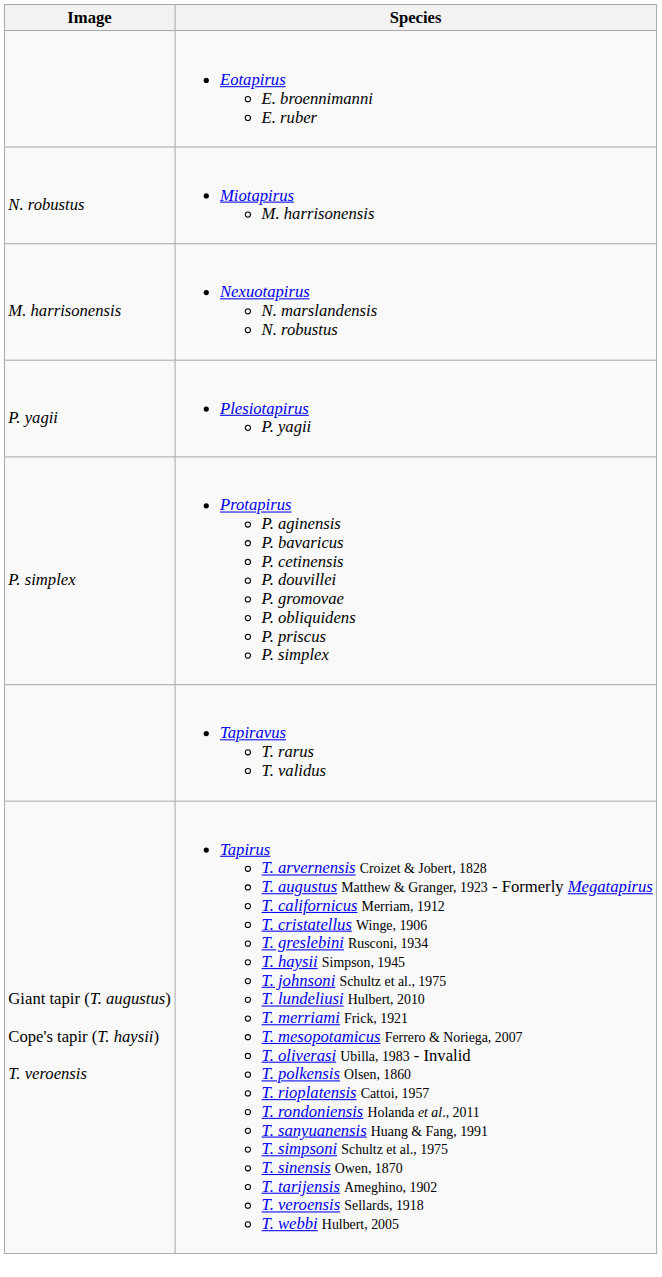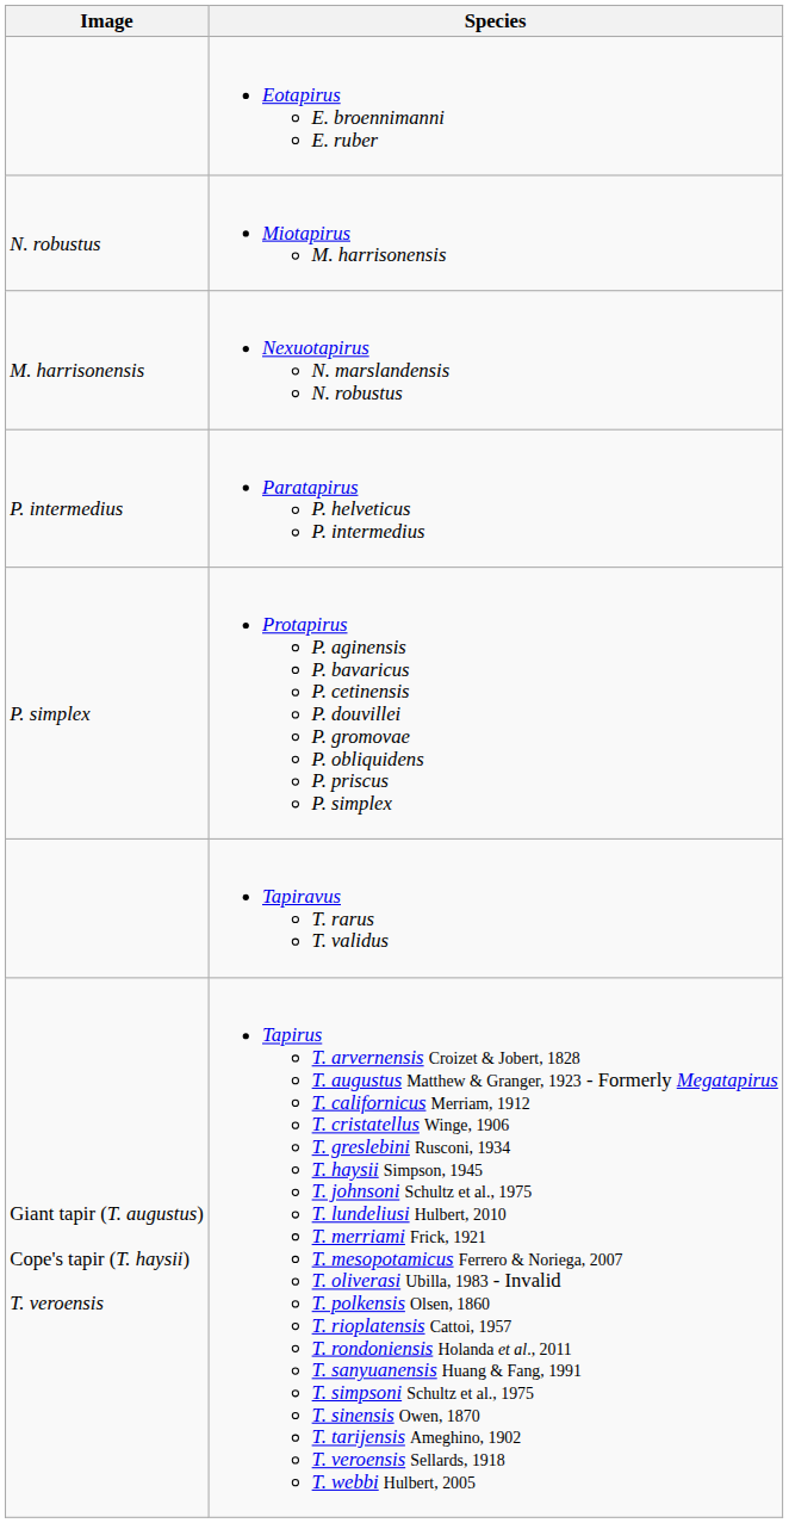+ row: P. intermedius | Paratapirus P. helveticus P. intermedius
- row: P. yagii | Plesiotapirus P. yagii
